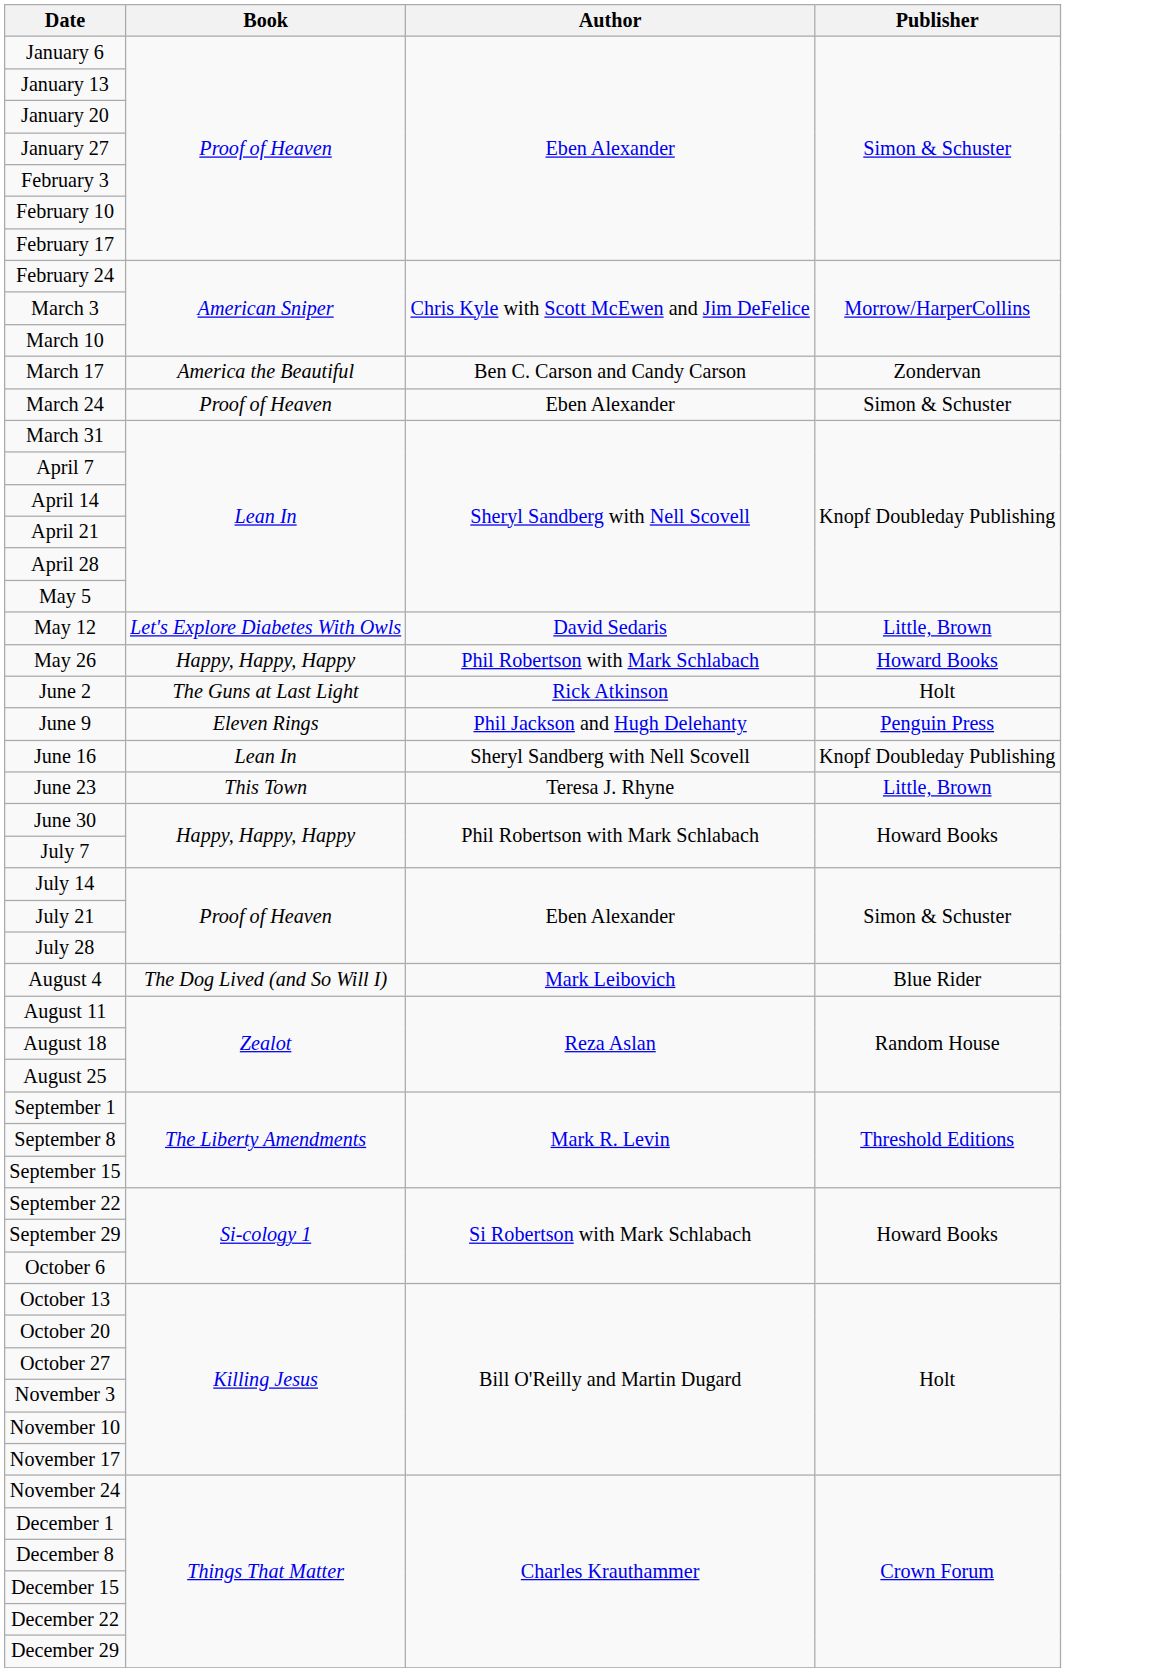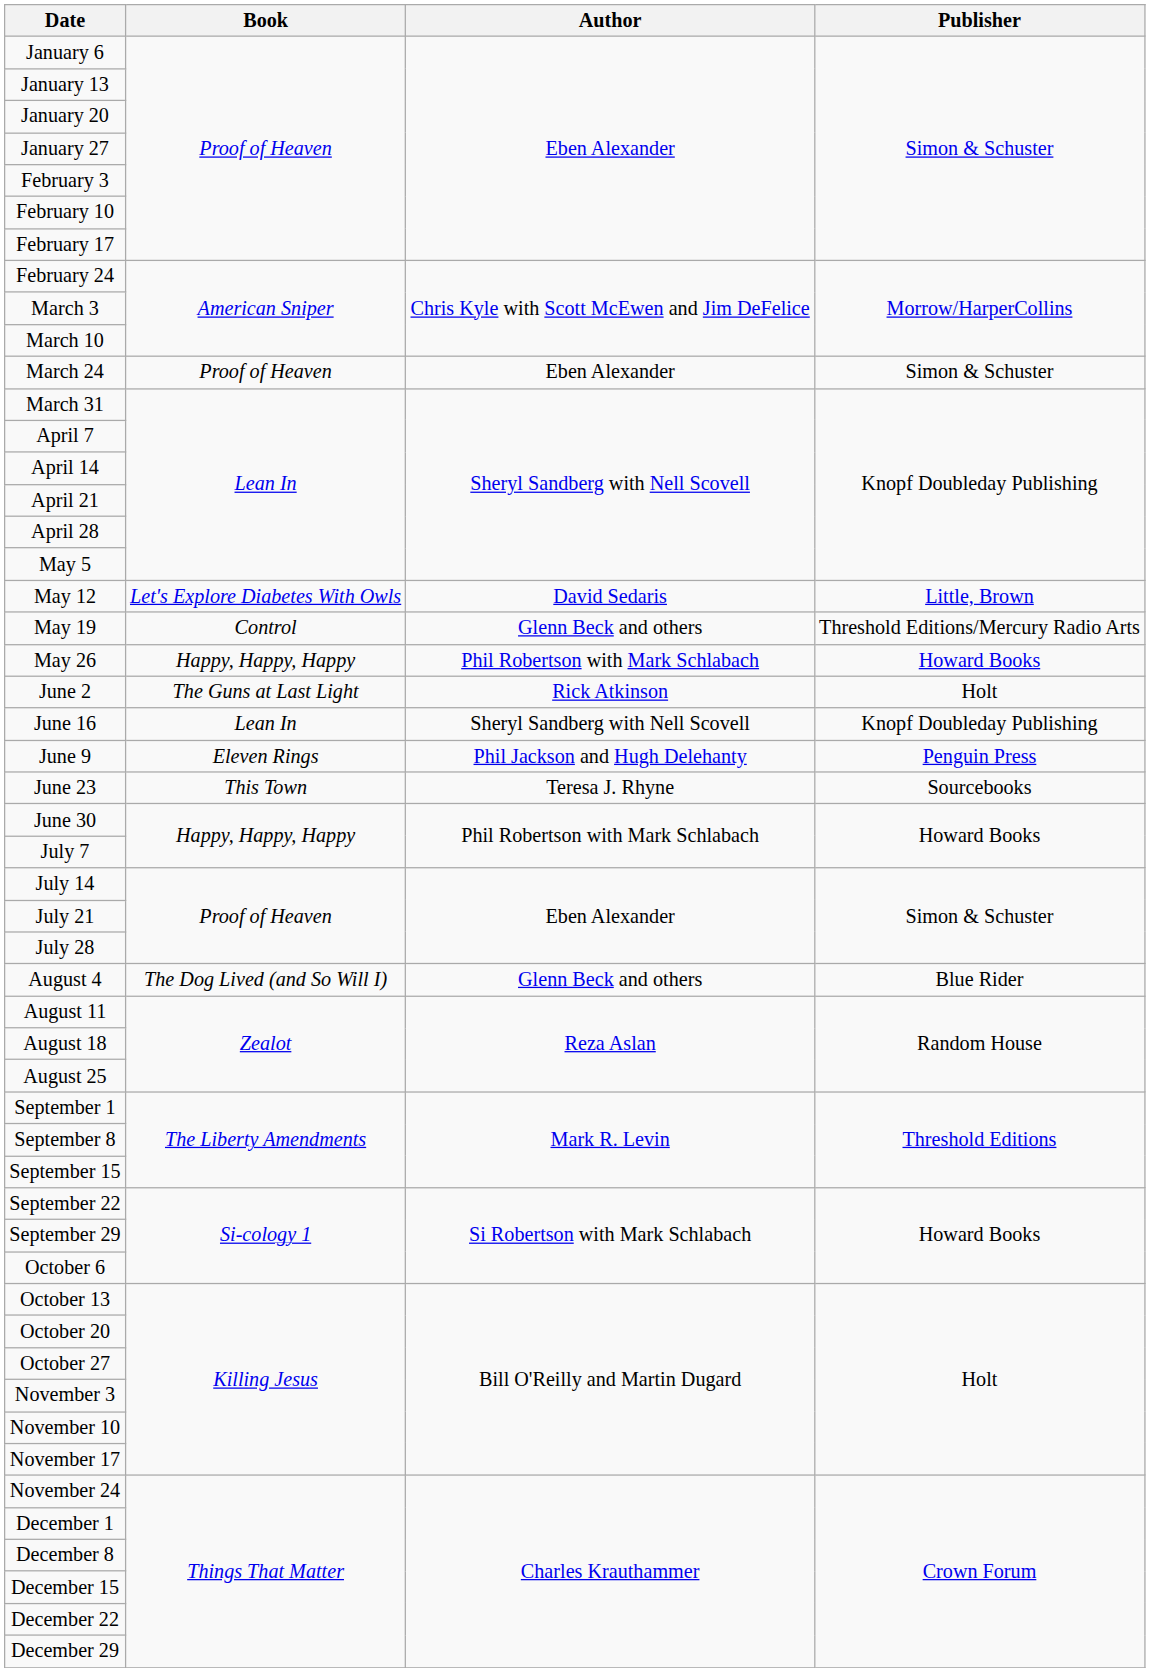- row: March 17 | America the Beautiful | Ben C. Carson and Candy Carson | Zondervan
+ row: May 19 | Control | Glenn Beck and others | Threshold Editions/Mercury Radio Arts
rows swapped: June 9 <-> June 16
June 23 | Publisher: Little, Brown -> Sourcebooks
August 4 | Author: Mark Leibovich -> Glenn Beck and others
